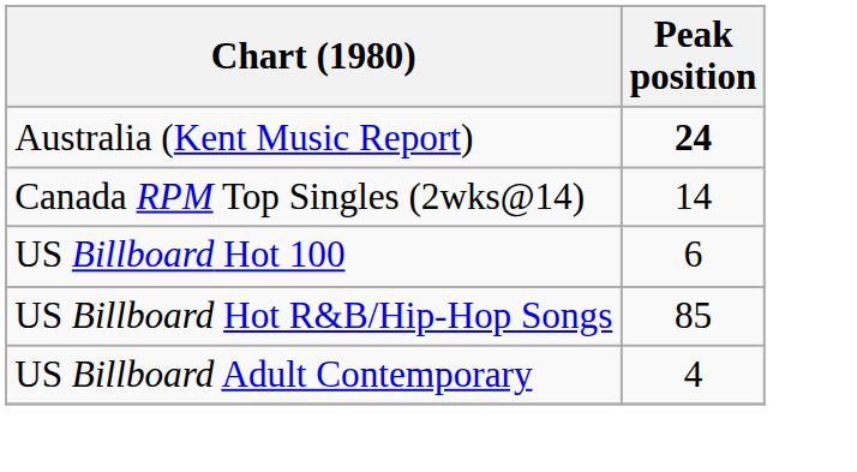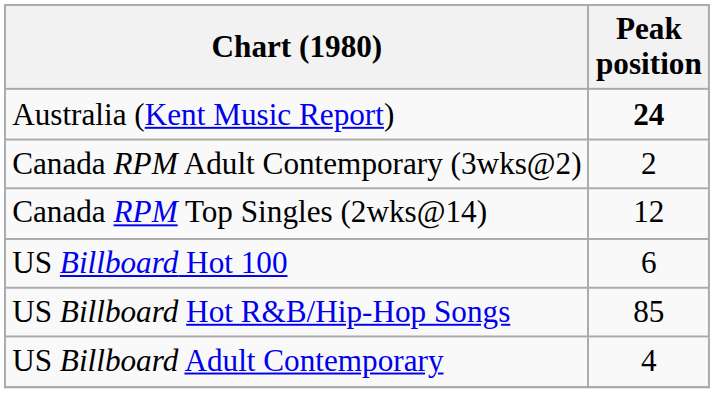+ row: Canada RPM Adult Contemporary (3wks@2) | 2
Canada RPM Top Singles (2wks@14) | Peak position: 14 -> 12
